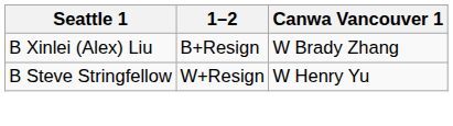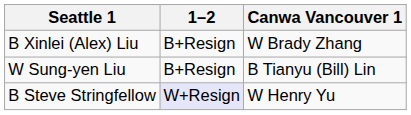+ row: W Sung-yen Liu | B+Resign | B Tianyu (Bill) Lin
B Steve Stringfellow | 1–2: no background -> lavender background
